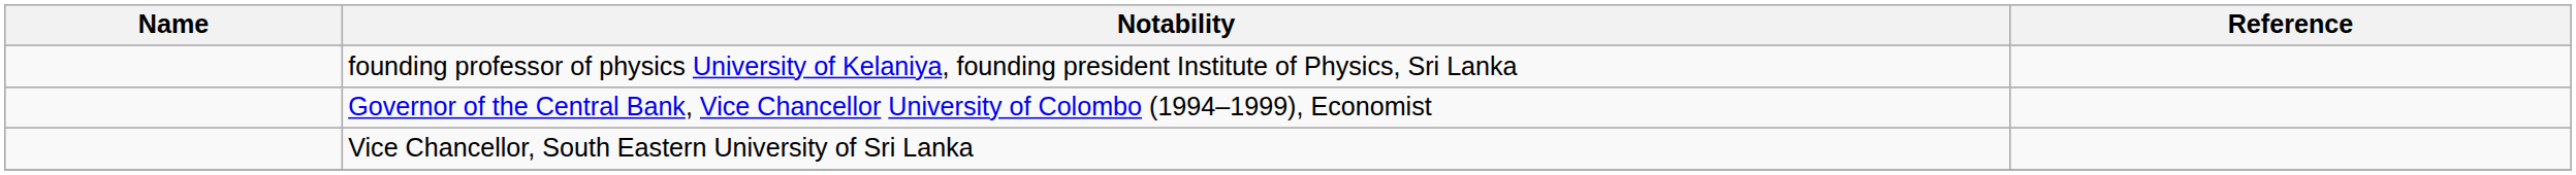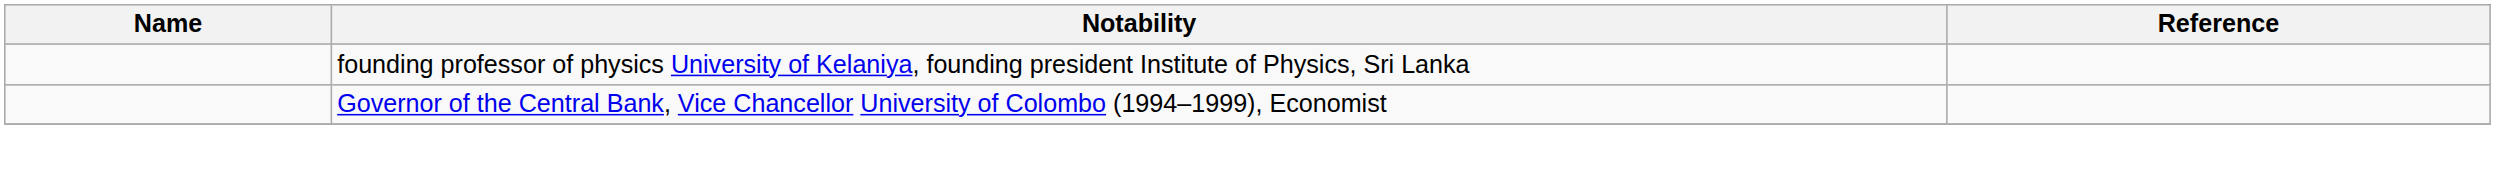- row: Vice Chancellor, South Eastern University of Sri Lanka
